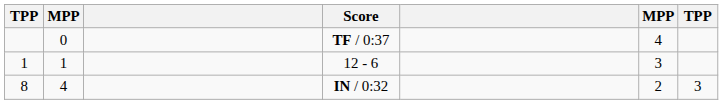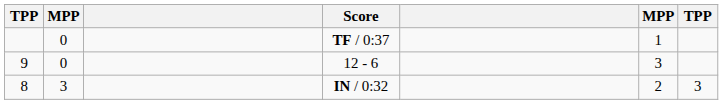TF / 0:37 | column 6: 4 -> 1
12 - 6 | column 1: 1 -> 9
12 - 6 | column 2: 1 -> 0
IN / 0:32 | column 2: 4 -> 3
